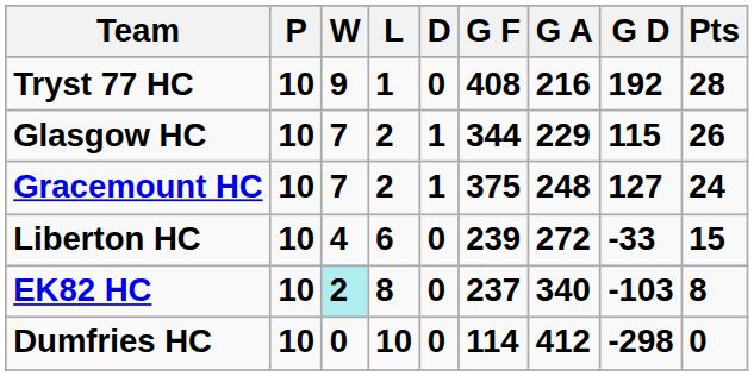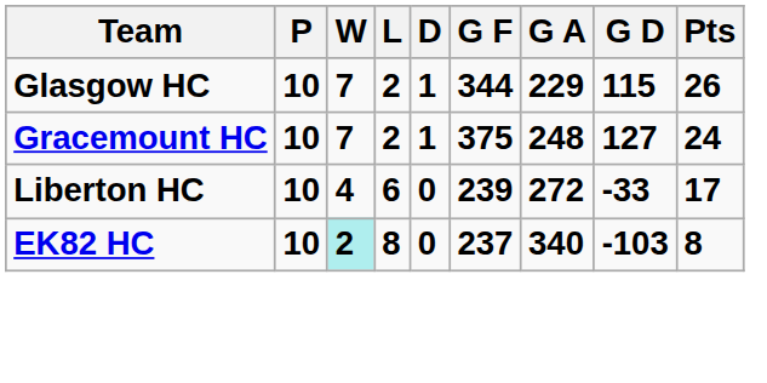- row: Tryst 77 HC | 10 | 9 | 1 | 0 | 408 | 216 | 192 | 28
Liberton HC | Pts: 15 -> 17
- row: Dumfries HC | 10 | 0 | 10 | 0 | 114 | 412 | -298 | 0
